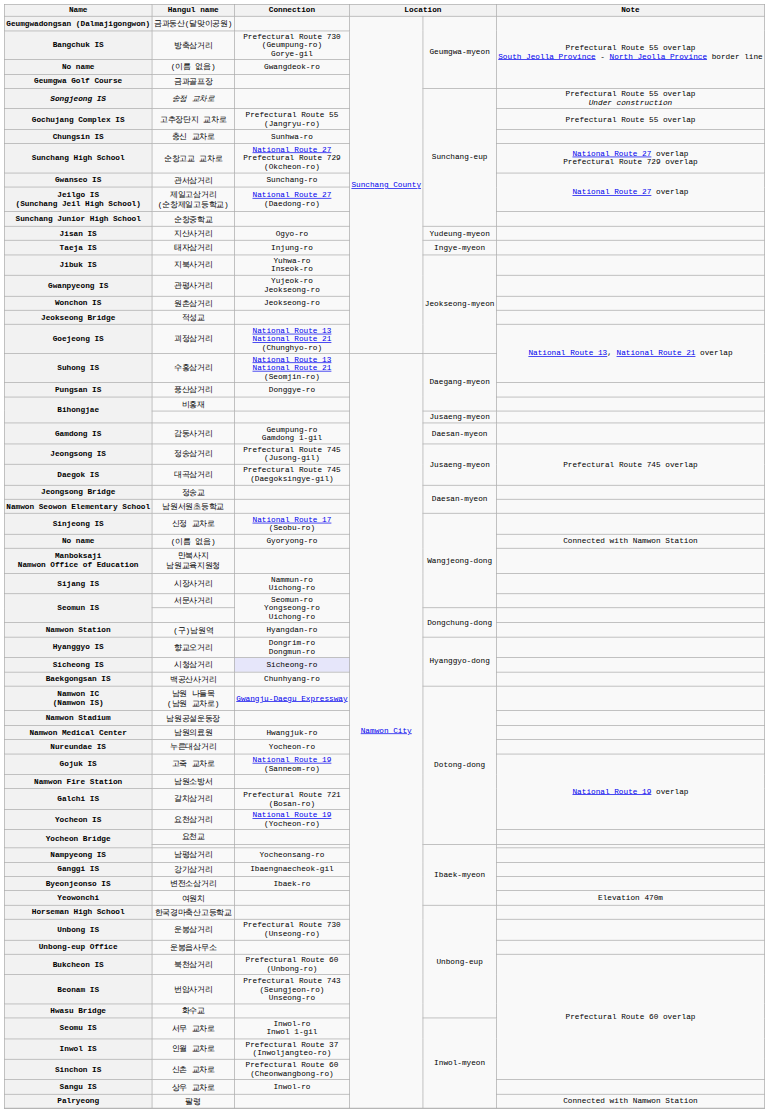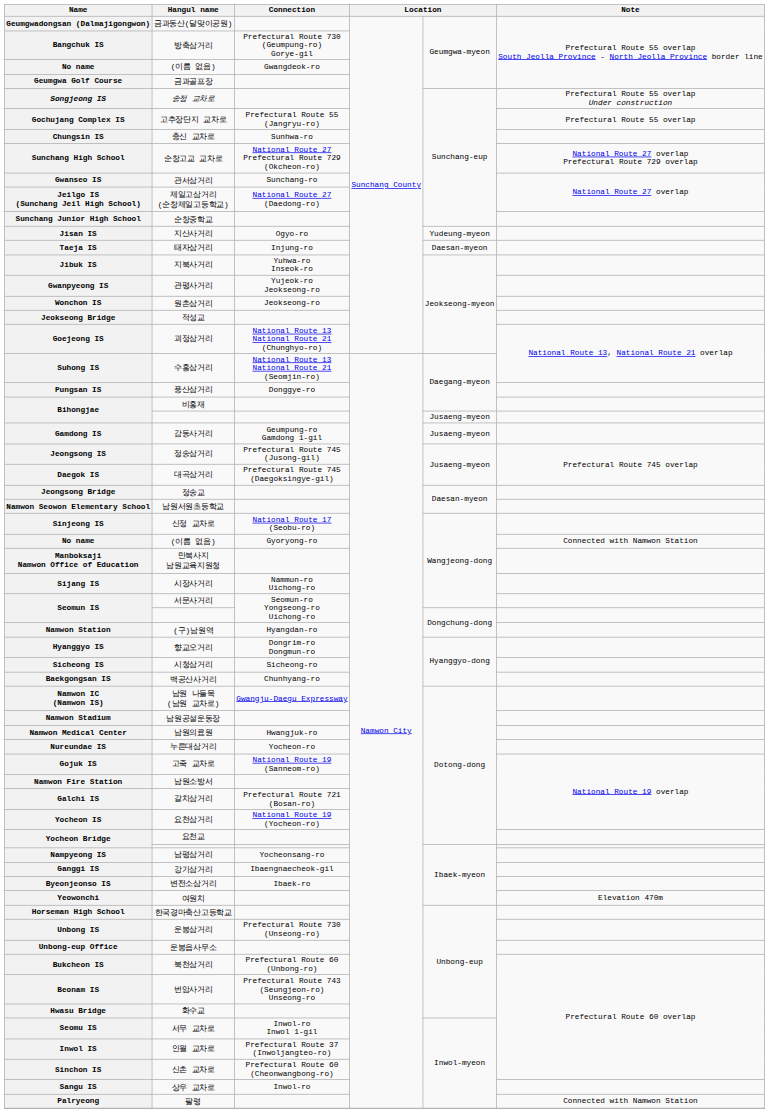Taeja IS | column 5: Ingye-myeon -> Daesan-myeon
Gamdong IS | column 5: Daesan-myeon -> Jusaeng-myeon
Sicheong IS | Connection: lavender background -> no background
